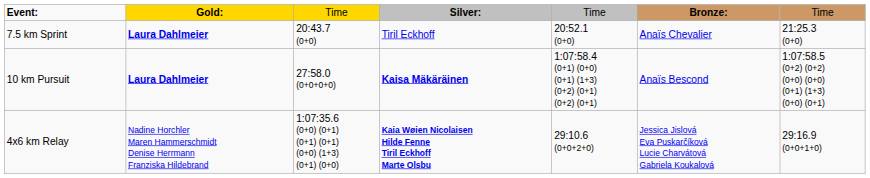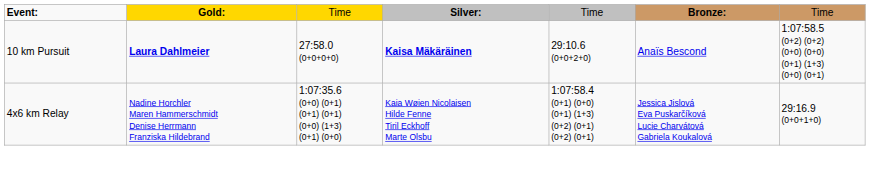- row: 7.5 km Sprint | Laura Dahlmeier | 20:43.7 (0+0) | Tiril Eckhoff | 20:52.1 (0+0) | Anaïs Chevalier | 21:25.3 (0+0)
10 km Pursuit | column 5: 1:07:58.4 (0+1) (0+0) (0+1) (1+3) (0+2) (0+1) (0+2) (0+1) -> 29:10.6 (0+0+2+0)
4x6 km Relay | column 4: bold -> normal
4x6 km Relay | column 5: 29:10.6 (0+0+2+0) -> 1:07:58.4 (0+1) (0+0) (0+1) (1+3) (0+2) (0+1) (0+2) (0+1)
